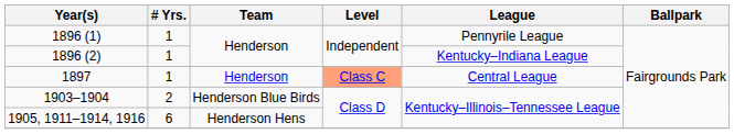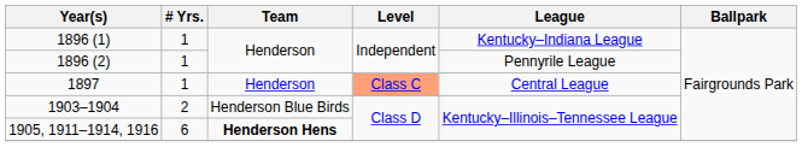1896 (1) | League: Pennyrile League -> Kentucky–Indiana League
1896 (2) | League: Kentucky–Indiana League -> Pennyrile League
1905, 1911–1914, 1916 | Team: normal -> bold
